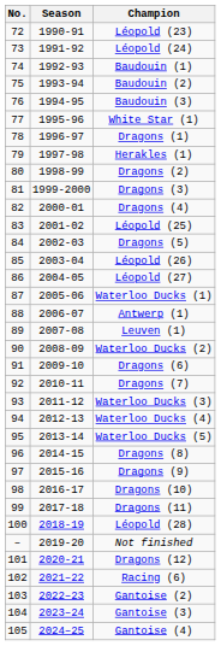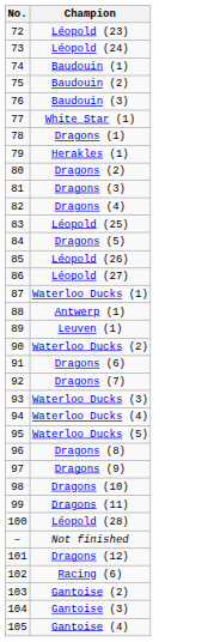- column: Season | 1990-91 | 1991-92 | 1992-93 | 1993-94 | 1994-95 | 1995-96 | 1996-97 | 1997-98 | 1998-99 | 1999-2000 | 2000-01 | 2001-02 | 2002-03 | 2003-04 | 2004-05 | 2005-06 | 2006-07 | 2007-08 | 2008-09 | 2009-10 | 2010-11 | 2011-12 | 2012-13 | 2013-14 | 2014-15 | 2015-16 | 2016-17 | 2017-18 | 2018-19 | 2019-20 | 2020-21 | 2021–22 | 2022–23 | 2023–24 | 2024–25
